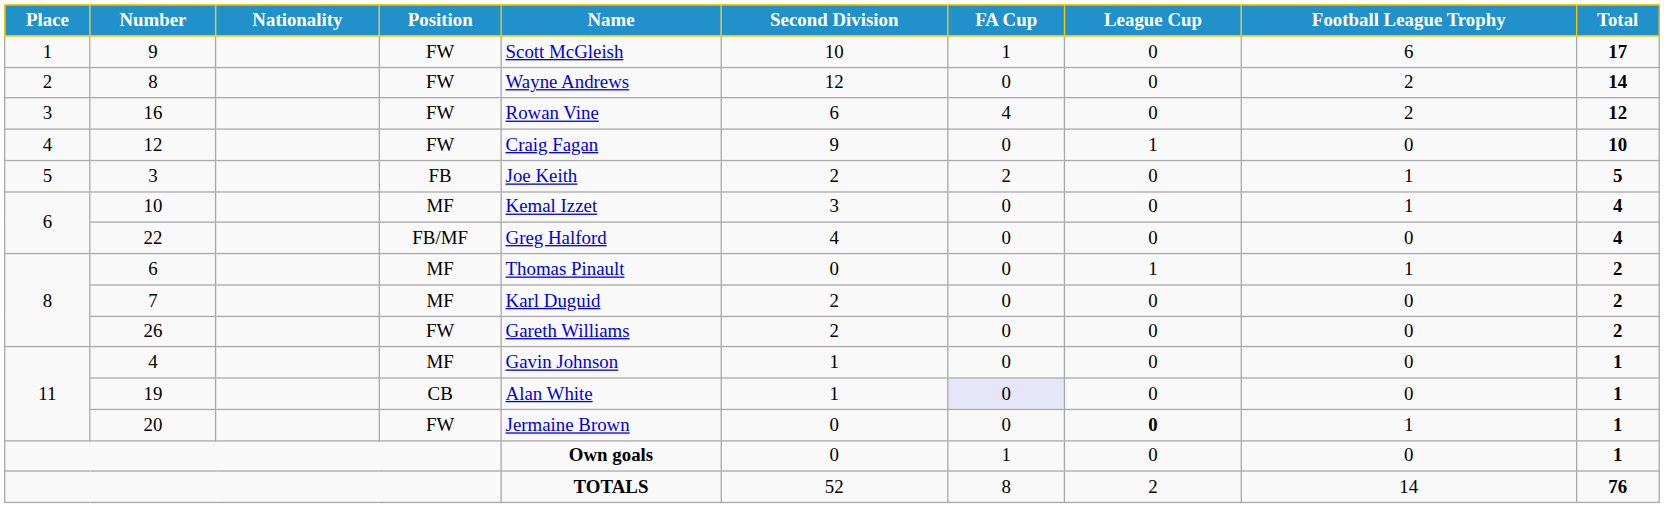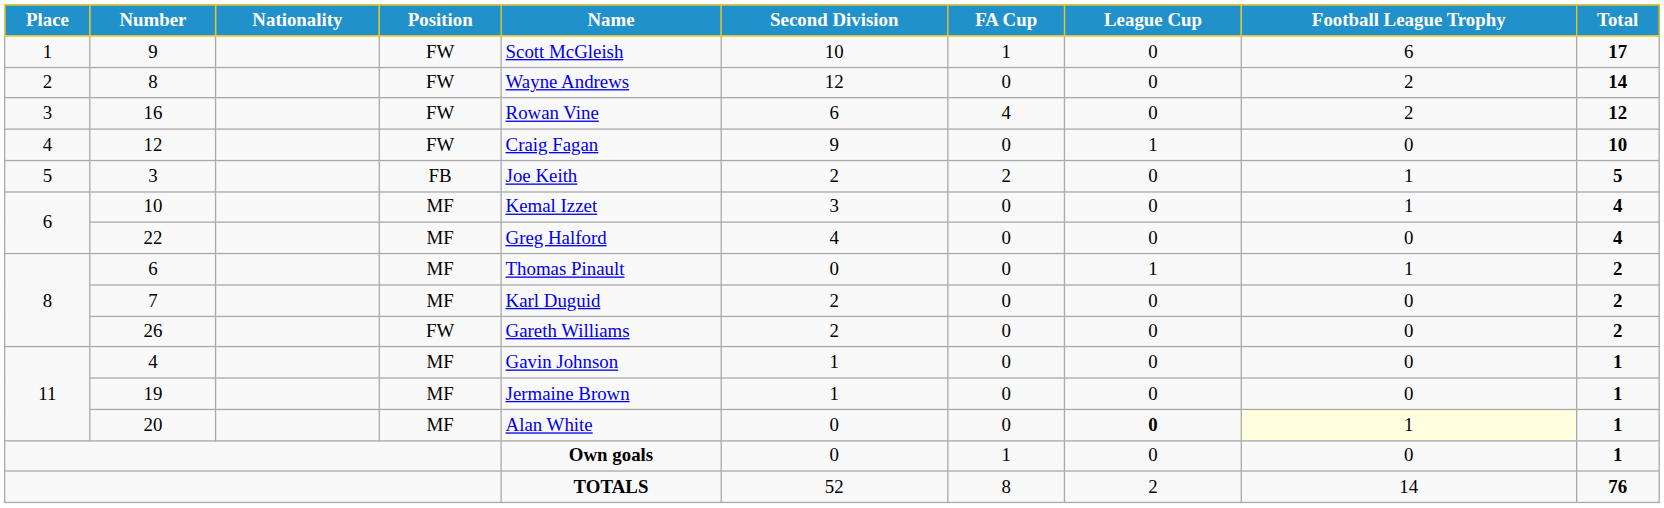22 | Position: FB/MF -> MF
19 | Position: CB -> MF
19 | Name: Alan White -> Jermaine Brown
19 | FA Cup: lavender background -> no background
20 | Position: FW -> MF
20 | Name: Jermaine Brown -> Alan White
20 | Football League Trophy: no background -> lightyellow background
